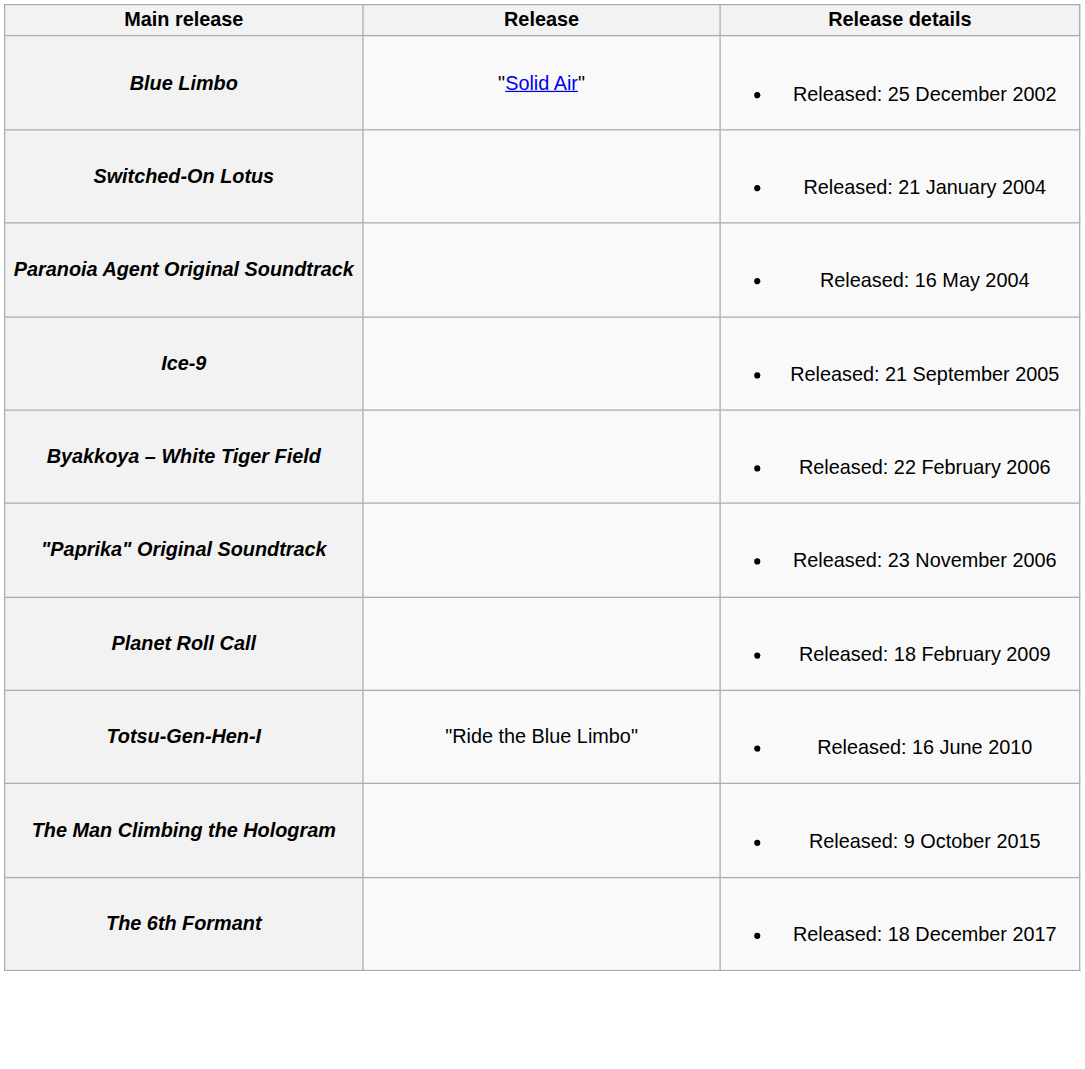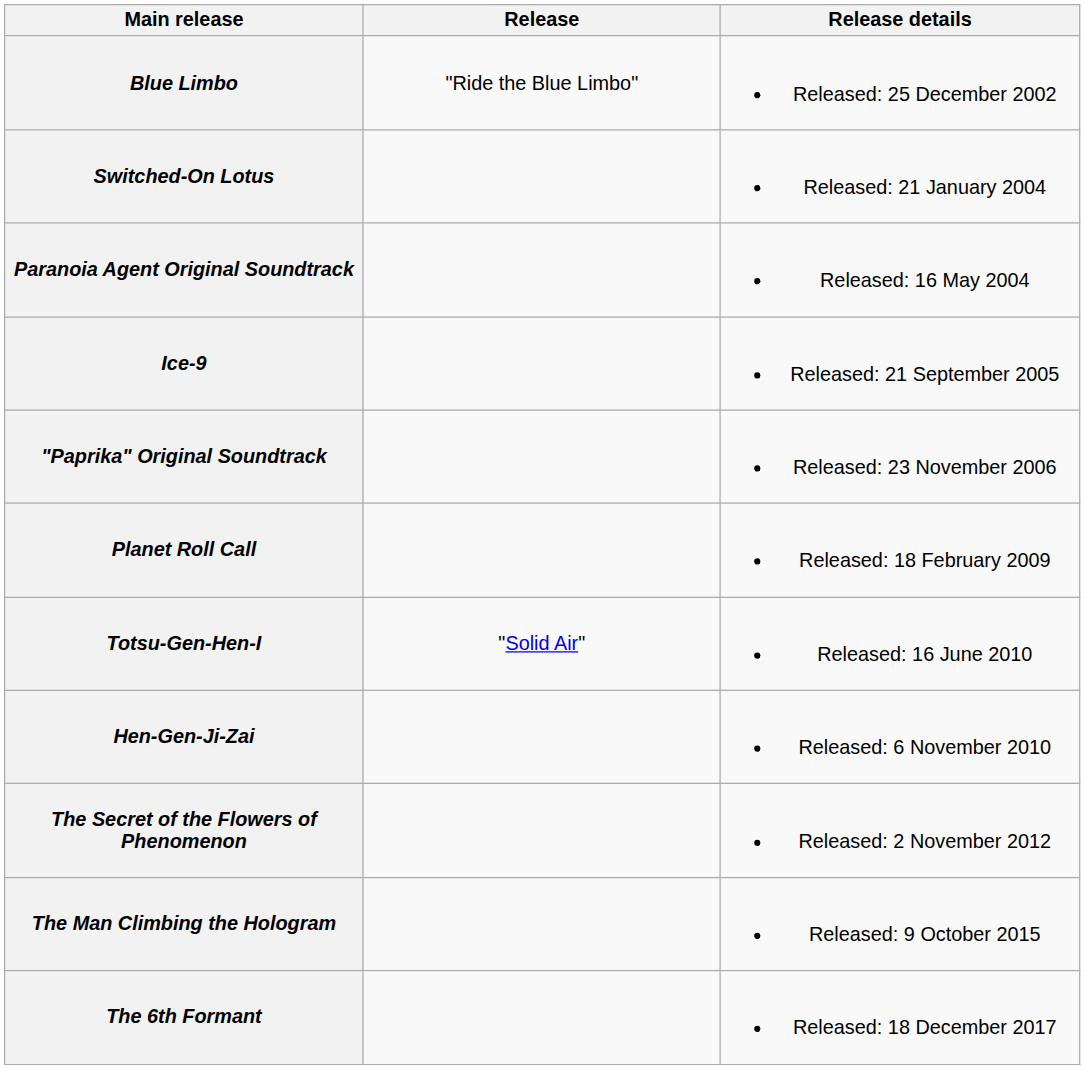Blue Limbo | Release: "Solid Air" -> "Ride the Blue Limbo"
- row: Byakkoya – White Tiger Field | Released: 22 February 2006
Totsu-Gen-Hen-I | Release: "Ride the Blue Limbo" -> "Solid Air"
+ row: Hen-Gen-Ji-Zai | Released: 6 November 2010
+ row: The Secret of the Flowers of Phenomenon | Released: 2 November 2012
